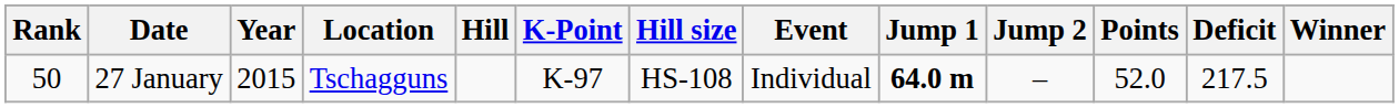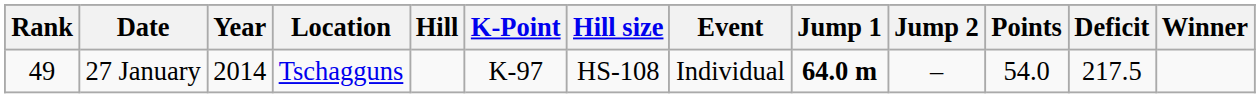27 January | Rank: 50 -> 49
27 January | Year: 2015 -> 2014
27 January | Points: 52.0 -> 54.0
